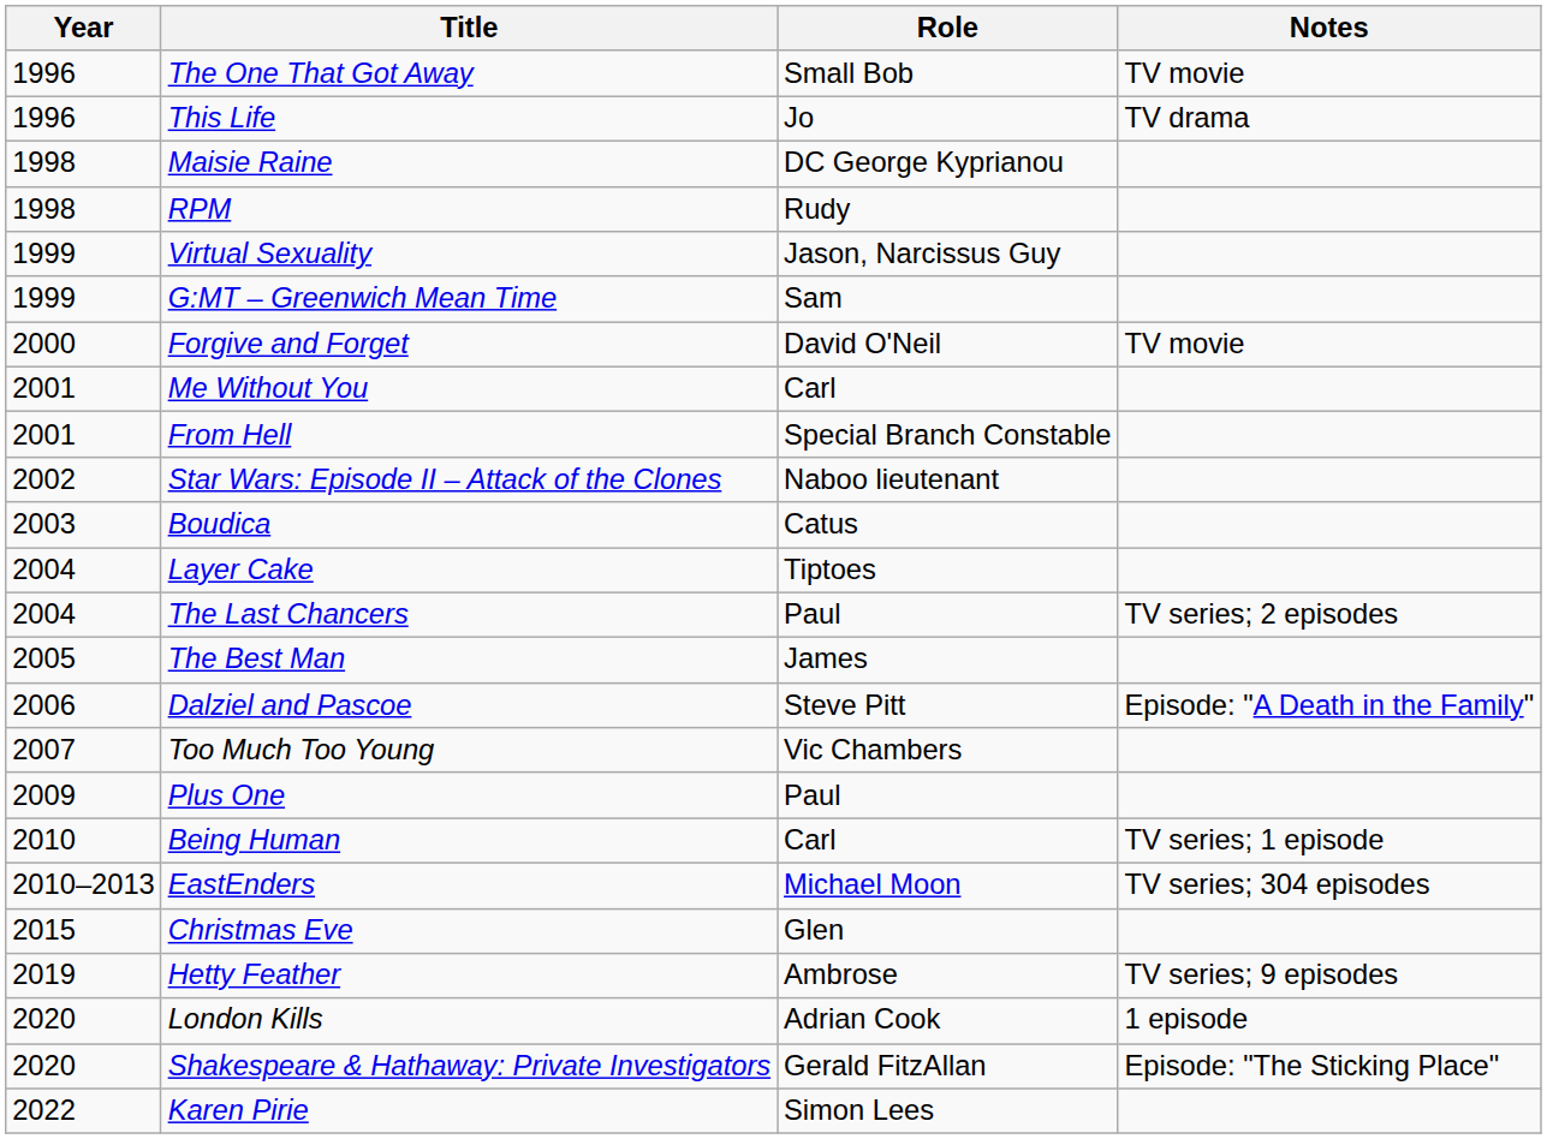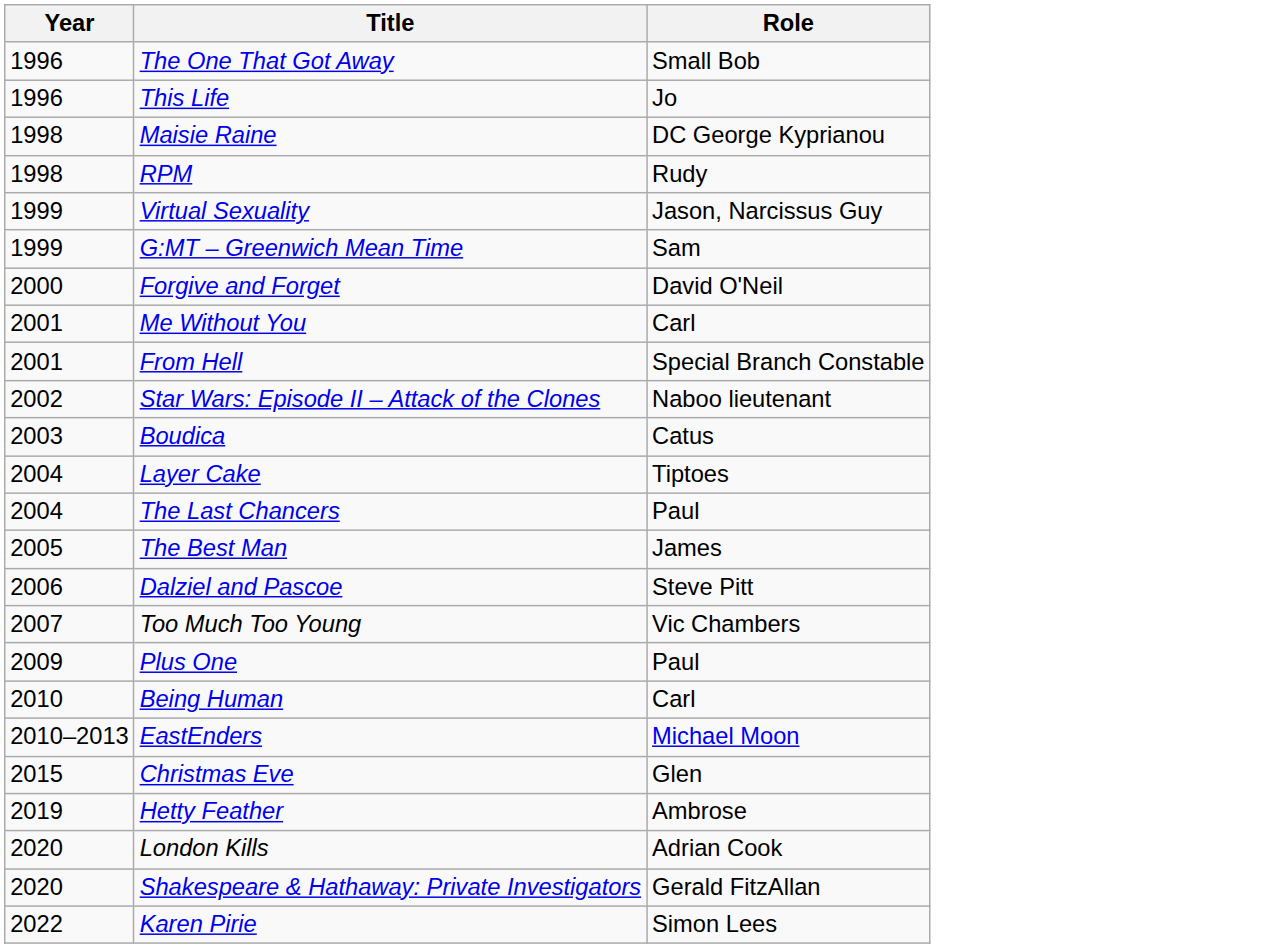- column: Notes | TV movie | TV drama | TV movie | TV series; 2 episodes | Episode: "A Death in the Family" | TV series; 1 episode | TV series; 304 episodes | TV series; 9 episodes | 1 episode | Episode: "The Sticking Place"
